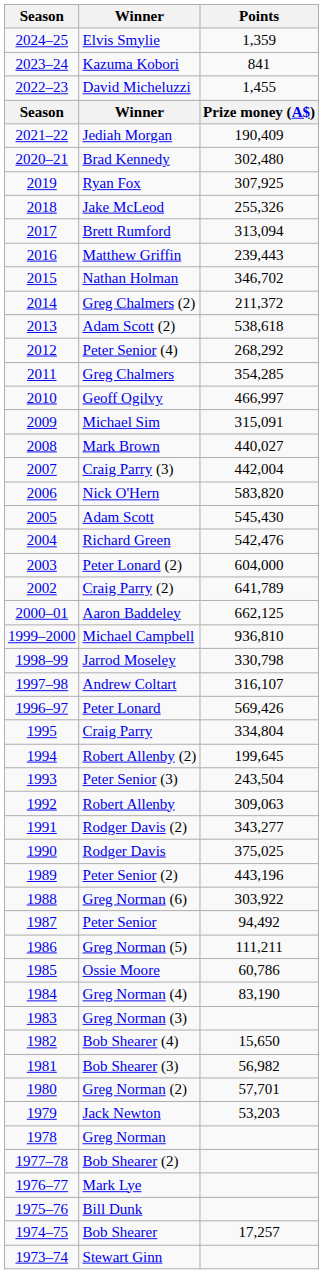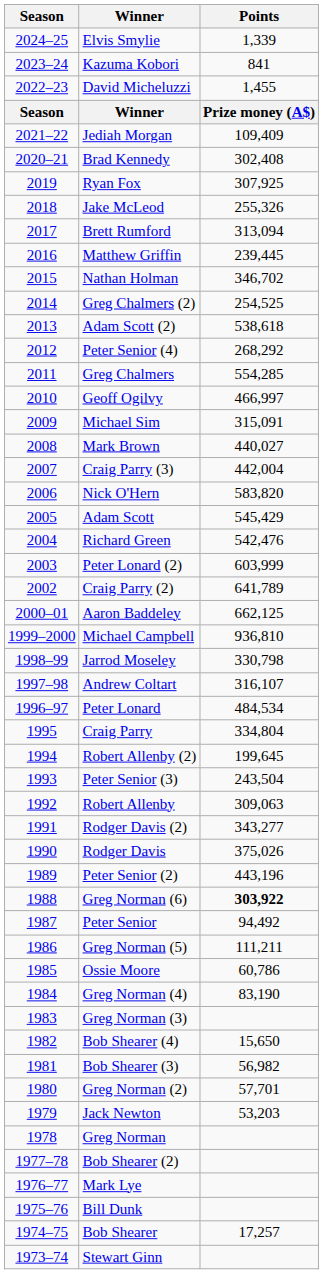Elvis Smylie | Points: 1,359 -> 1,339
Jediah Morgan | Points: 190,409 -> 109,409
Brad Kennedy | Points: 302,480 -> 302,408
Matthew Griffin | Points: 239,443 -> 239,445
Greg Chalmers (2) | Points: 211,372 -> 254,525
Greg Chalmers | Points: 354,285 -> 554,285
Adam Scott | Points: 545,430 -> 545,429
Peter Lonard (2) | Points: 604,000 -> 603,999
Peter Lonard | Points: 569,426 -> 484,534
Rodger Davis | Points: 375,025 -> 375,026
Greg Norman (6) | Points: normal -> bold
